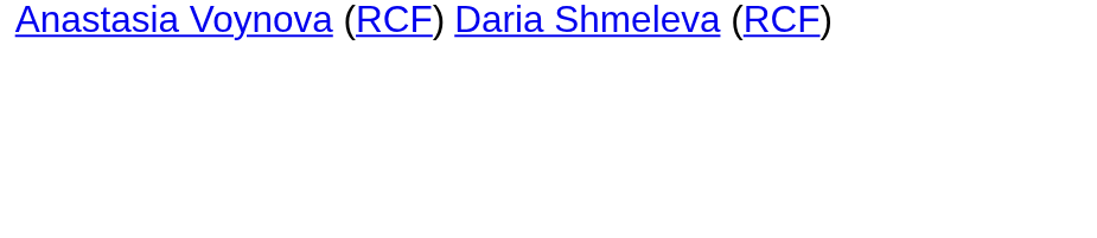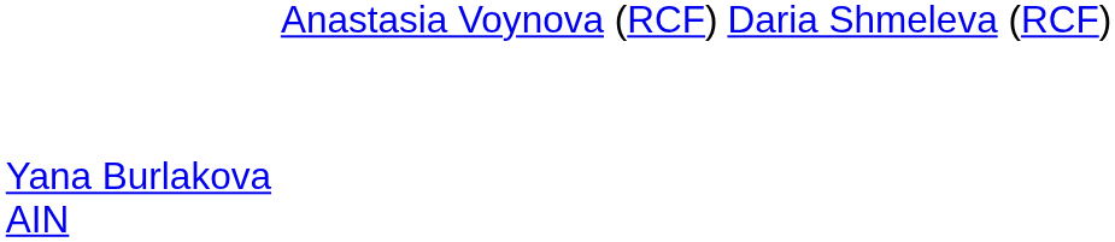+ row: Yana Burlakova AIN
